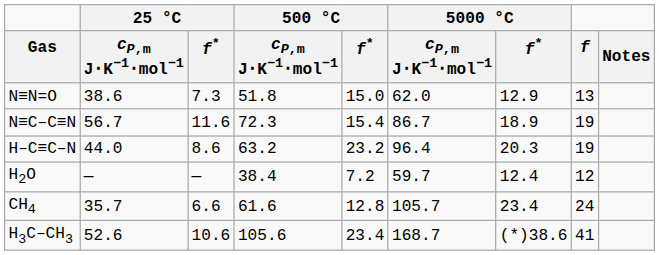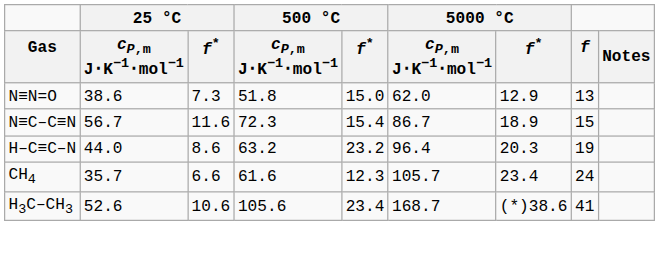N≡C–C≡N | f: 19 -> 15
- row: H2O | — | — | 38.4 | 7.2 | 59.7 | 12.4 | 12
CH4 | 500 °C / f*: 12.8 -> 12.3
